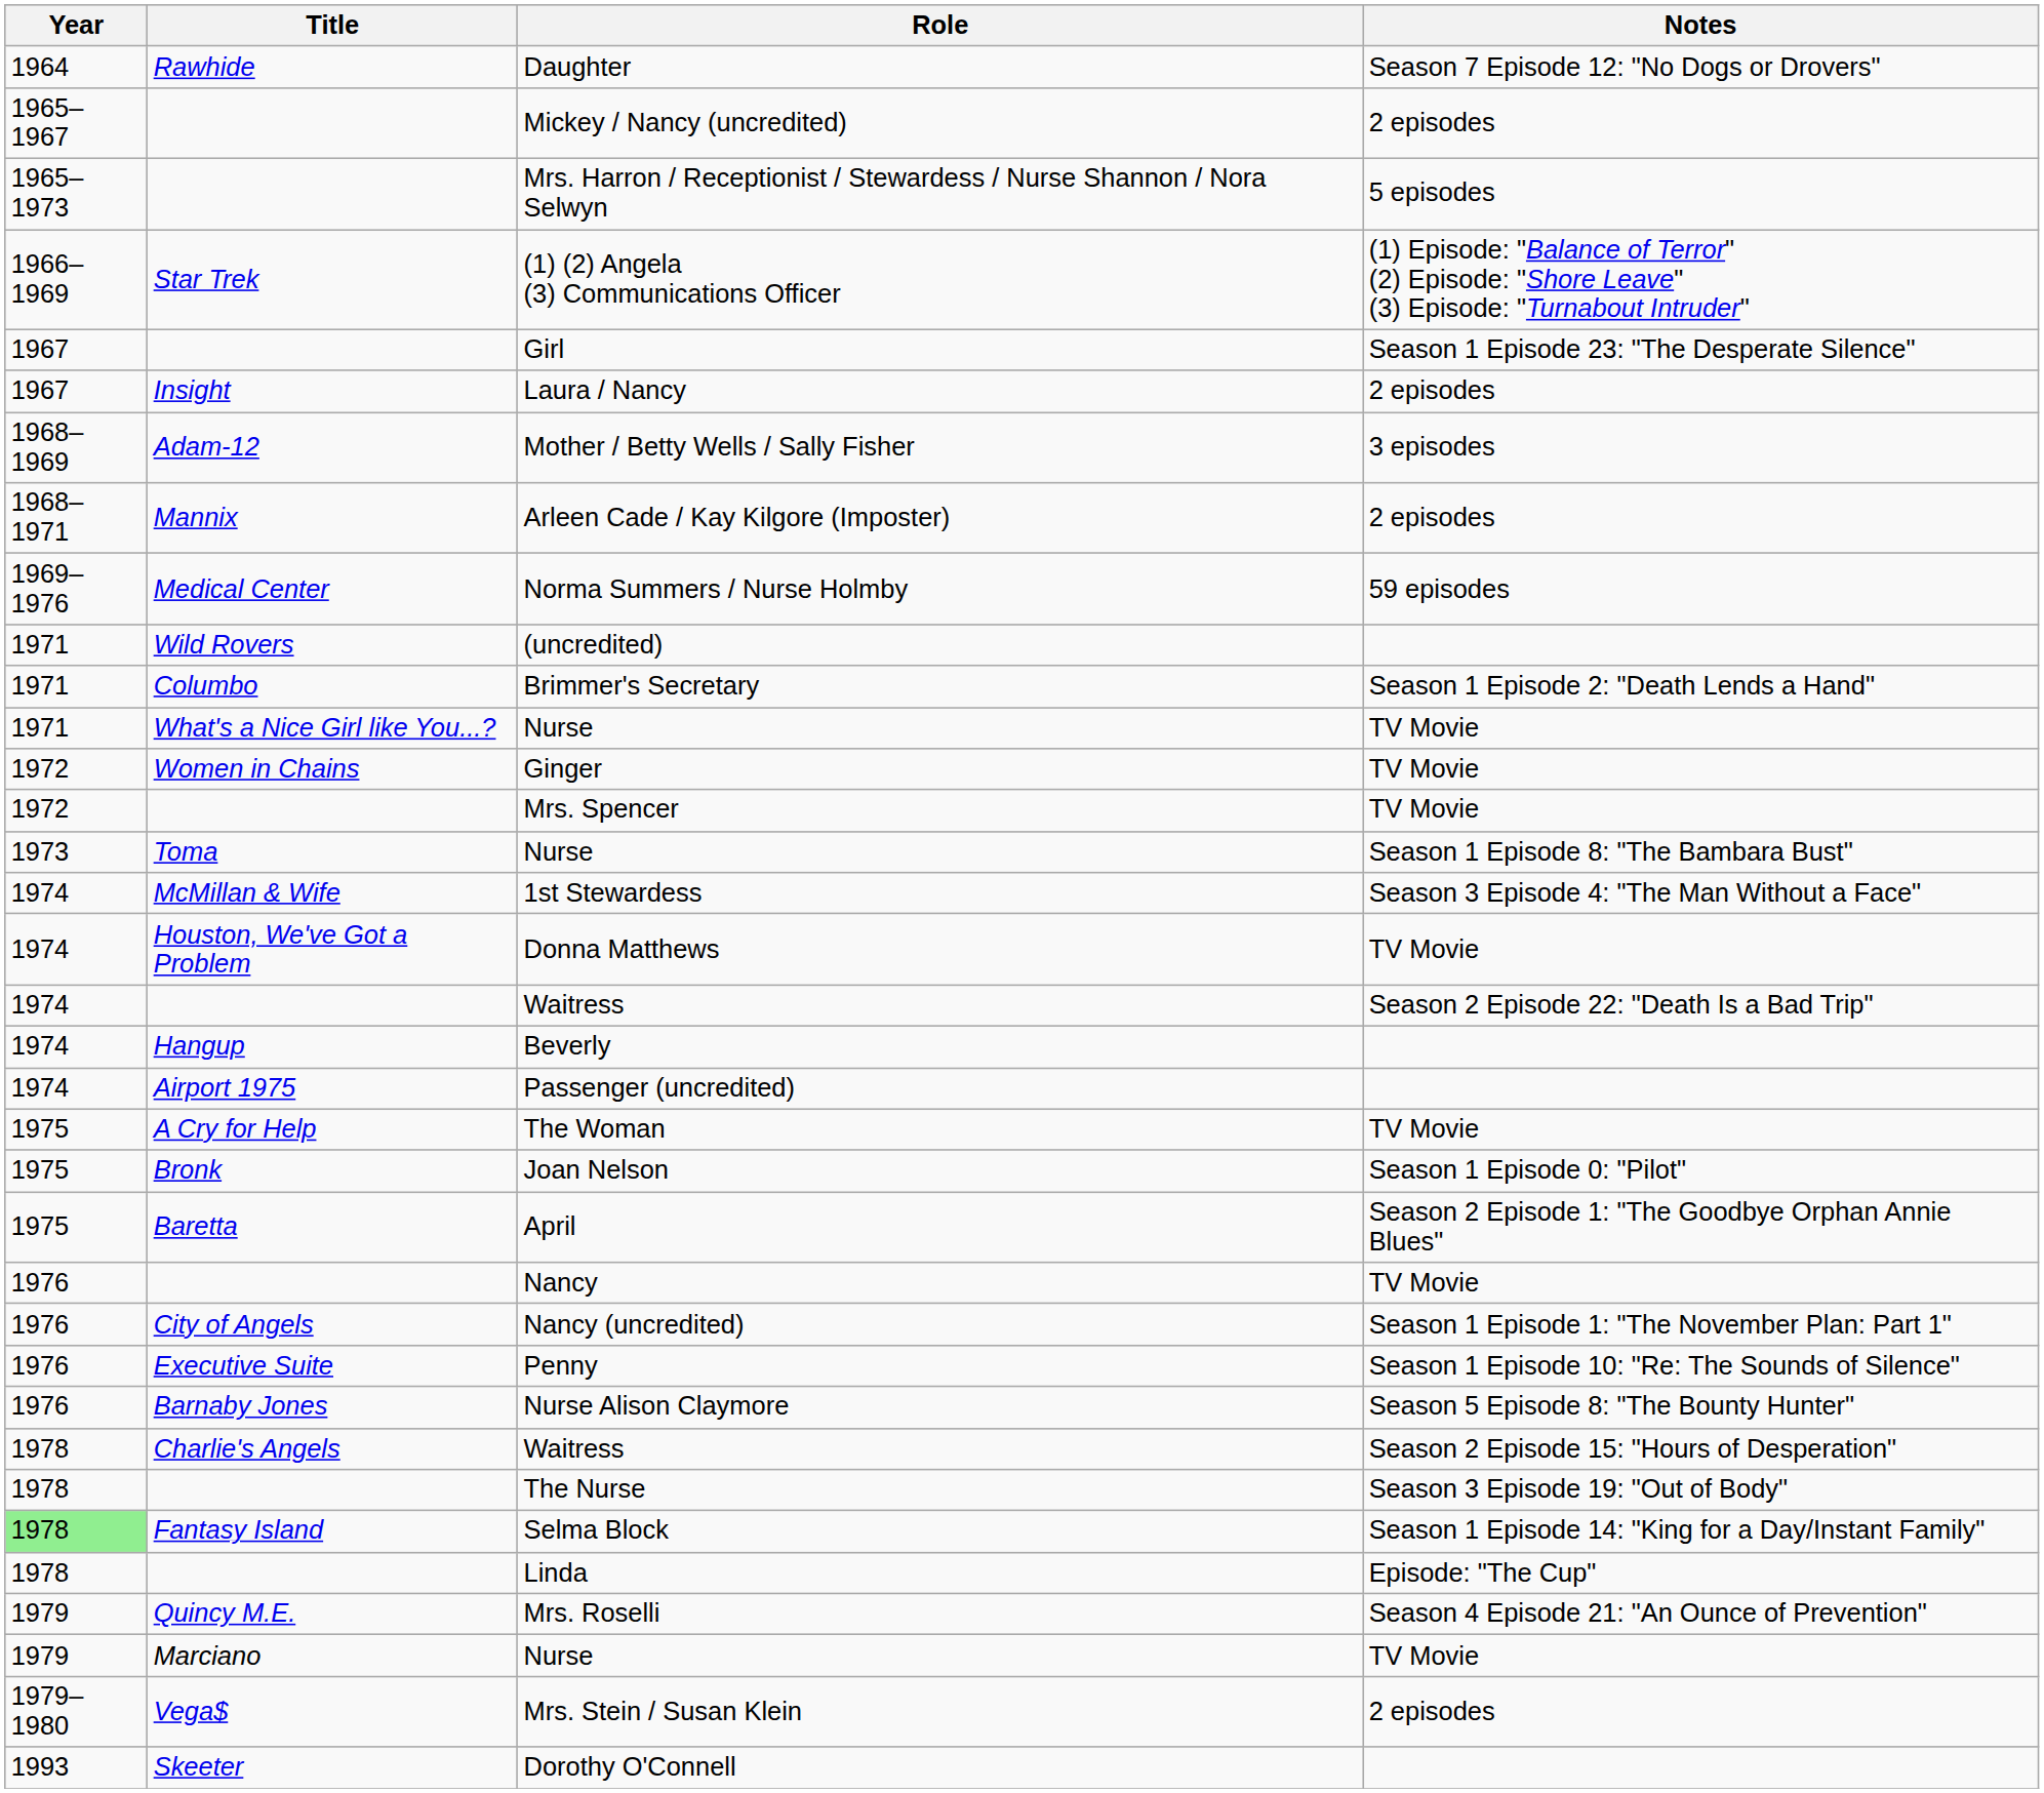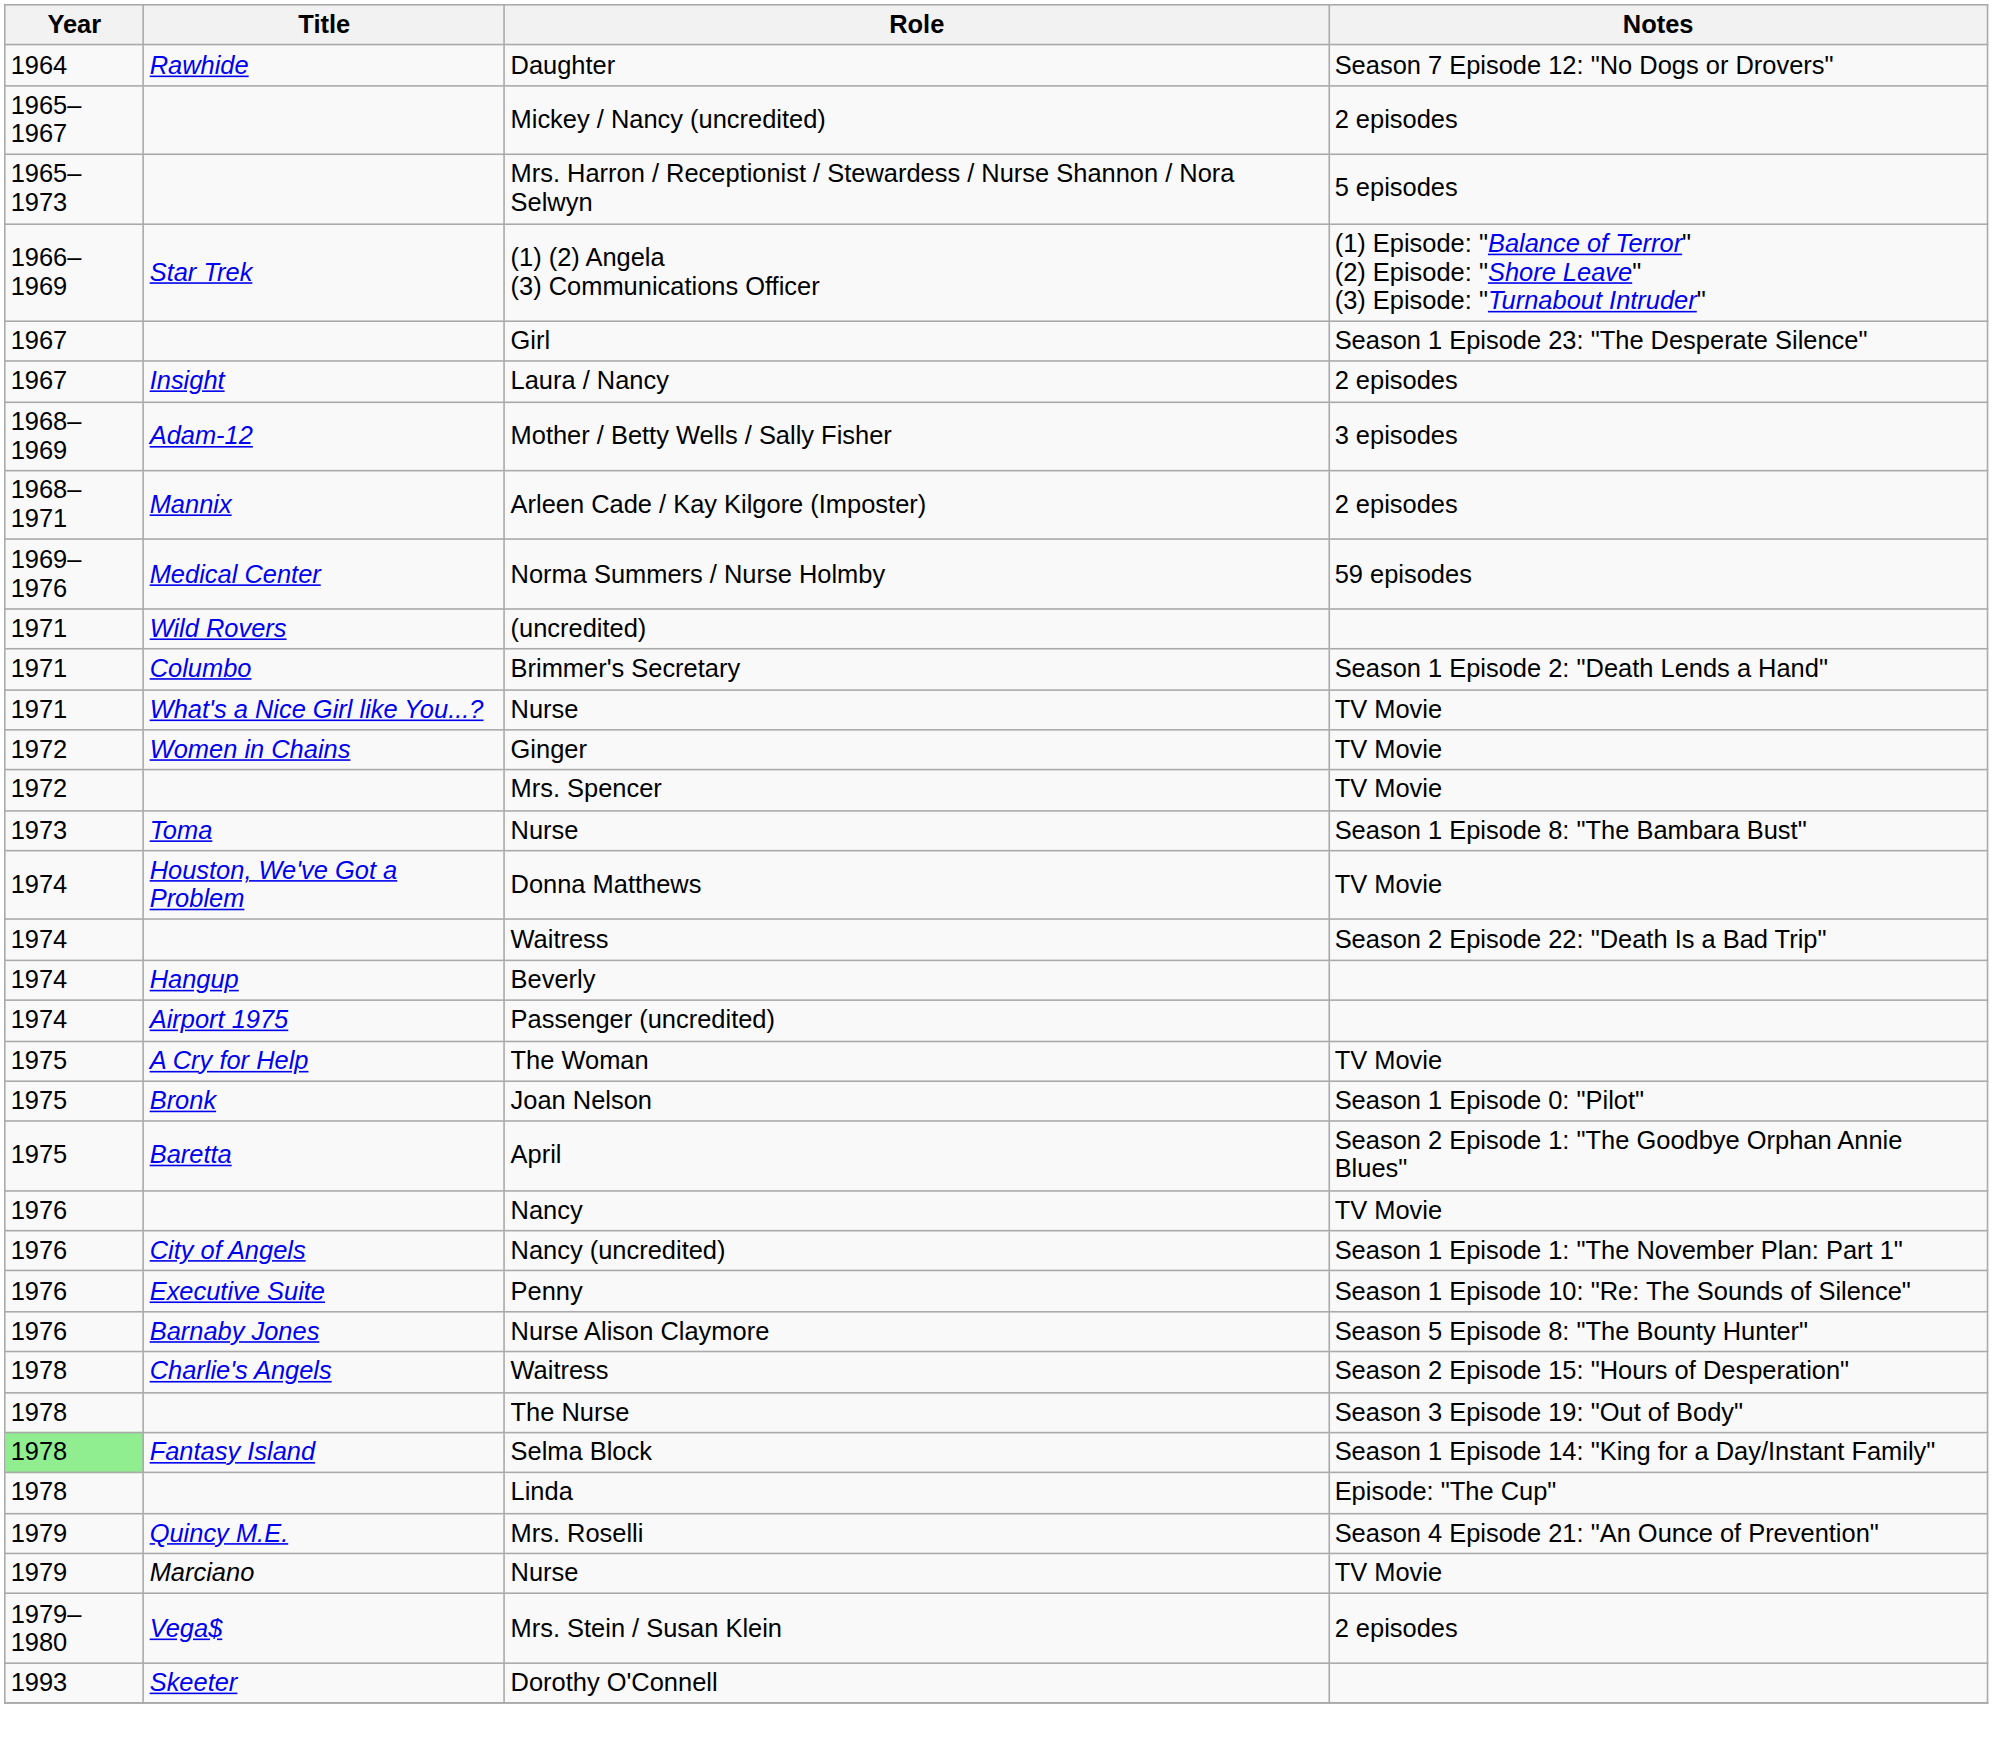- row: 1974 | McMillan & Wife | 1st Stewardess | Season 3 Episode 4: "The Man Without a Face"
